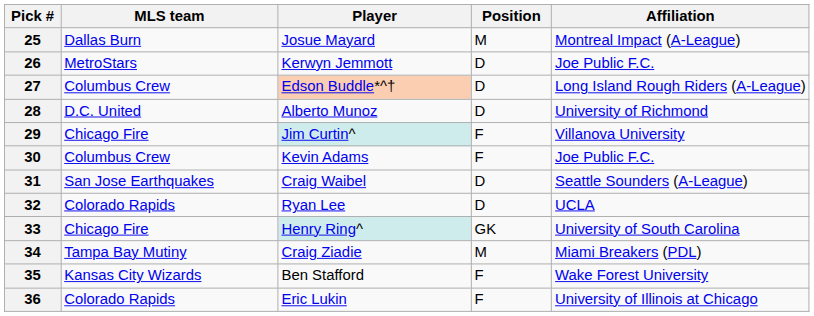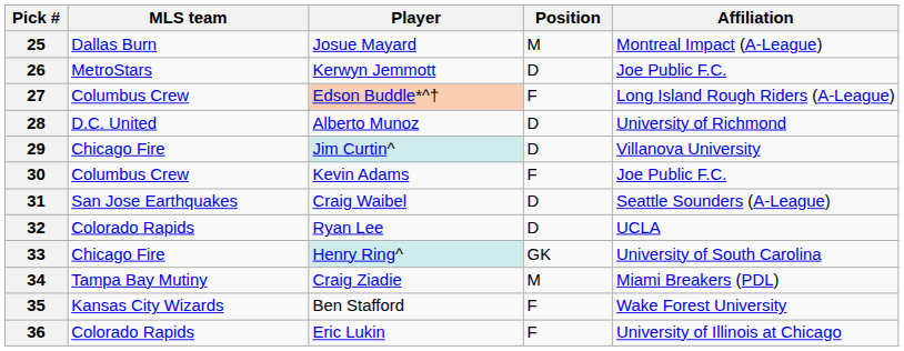27 | Position: D -> F
29 | Position: F -> D
